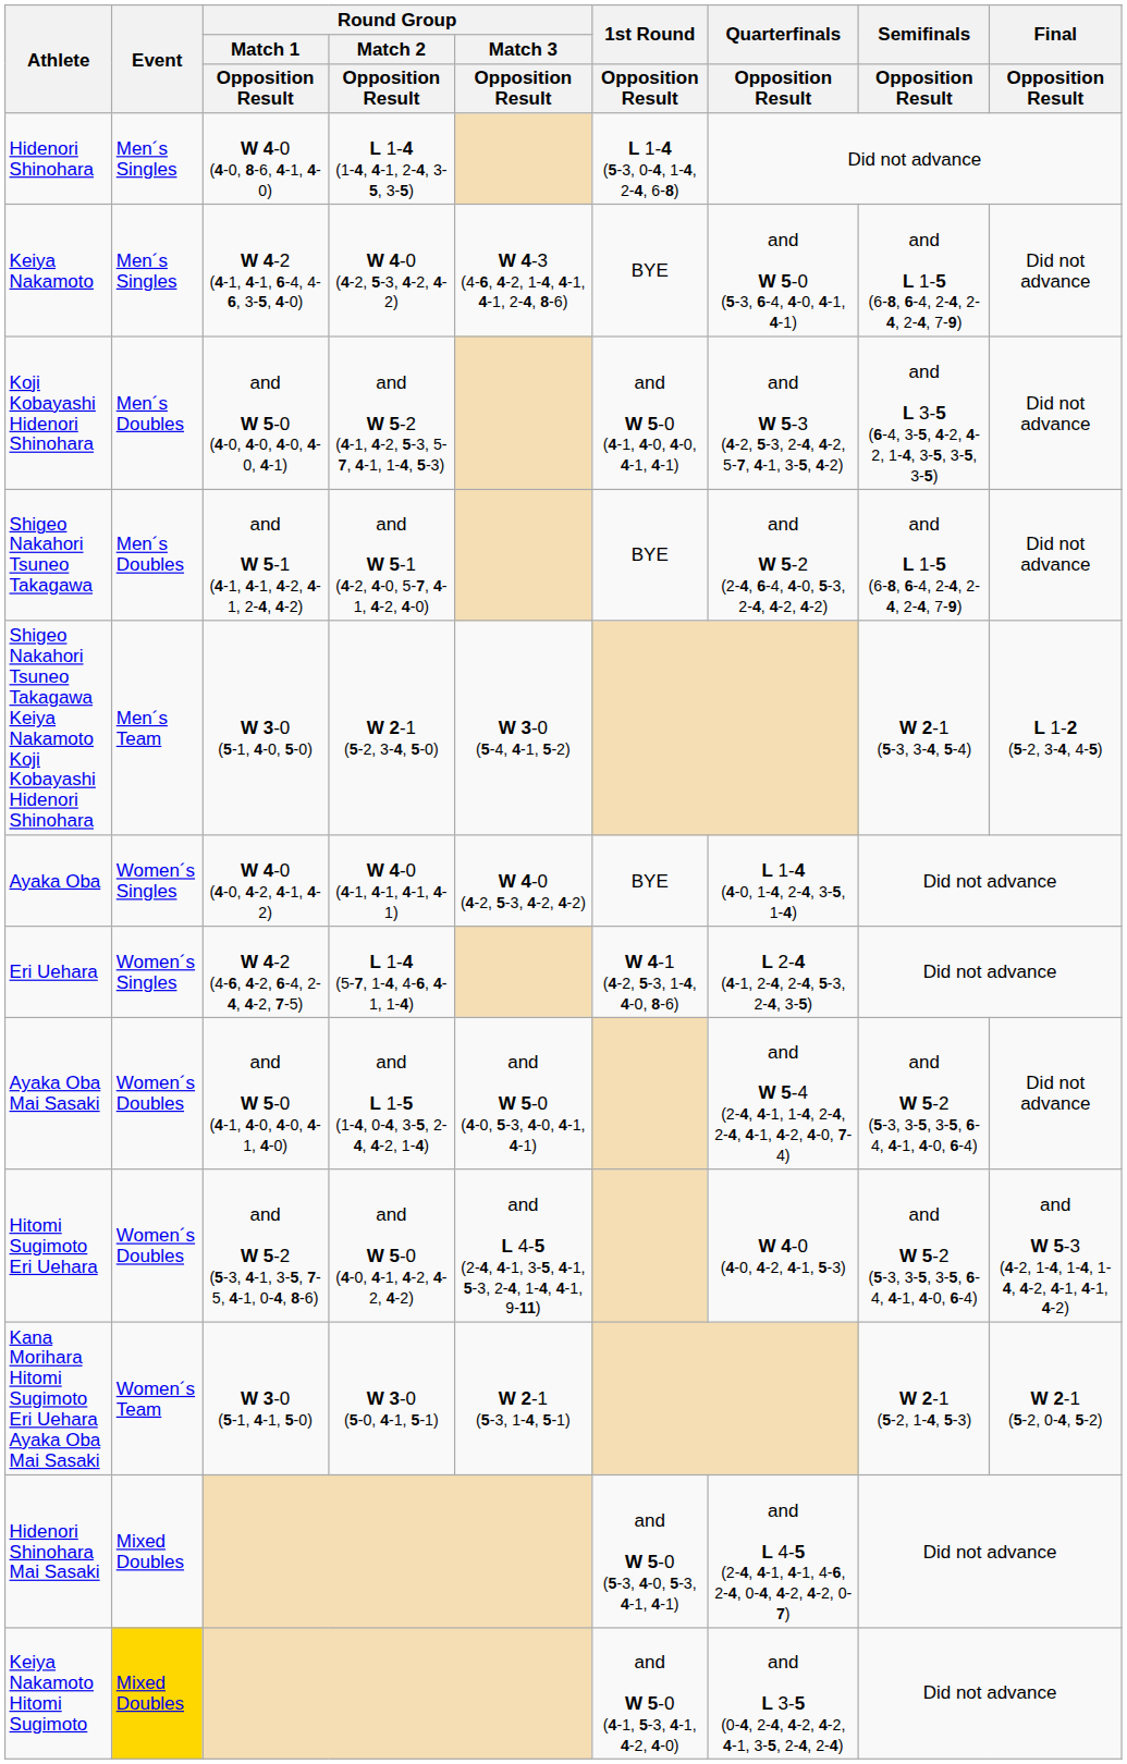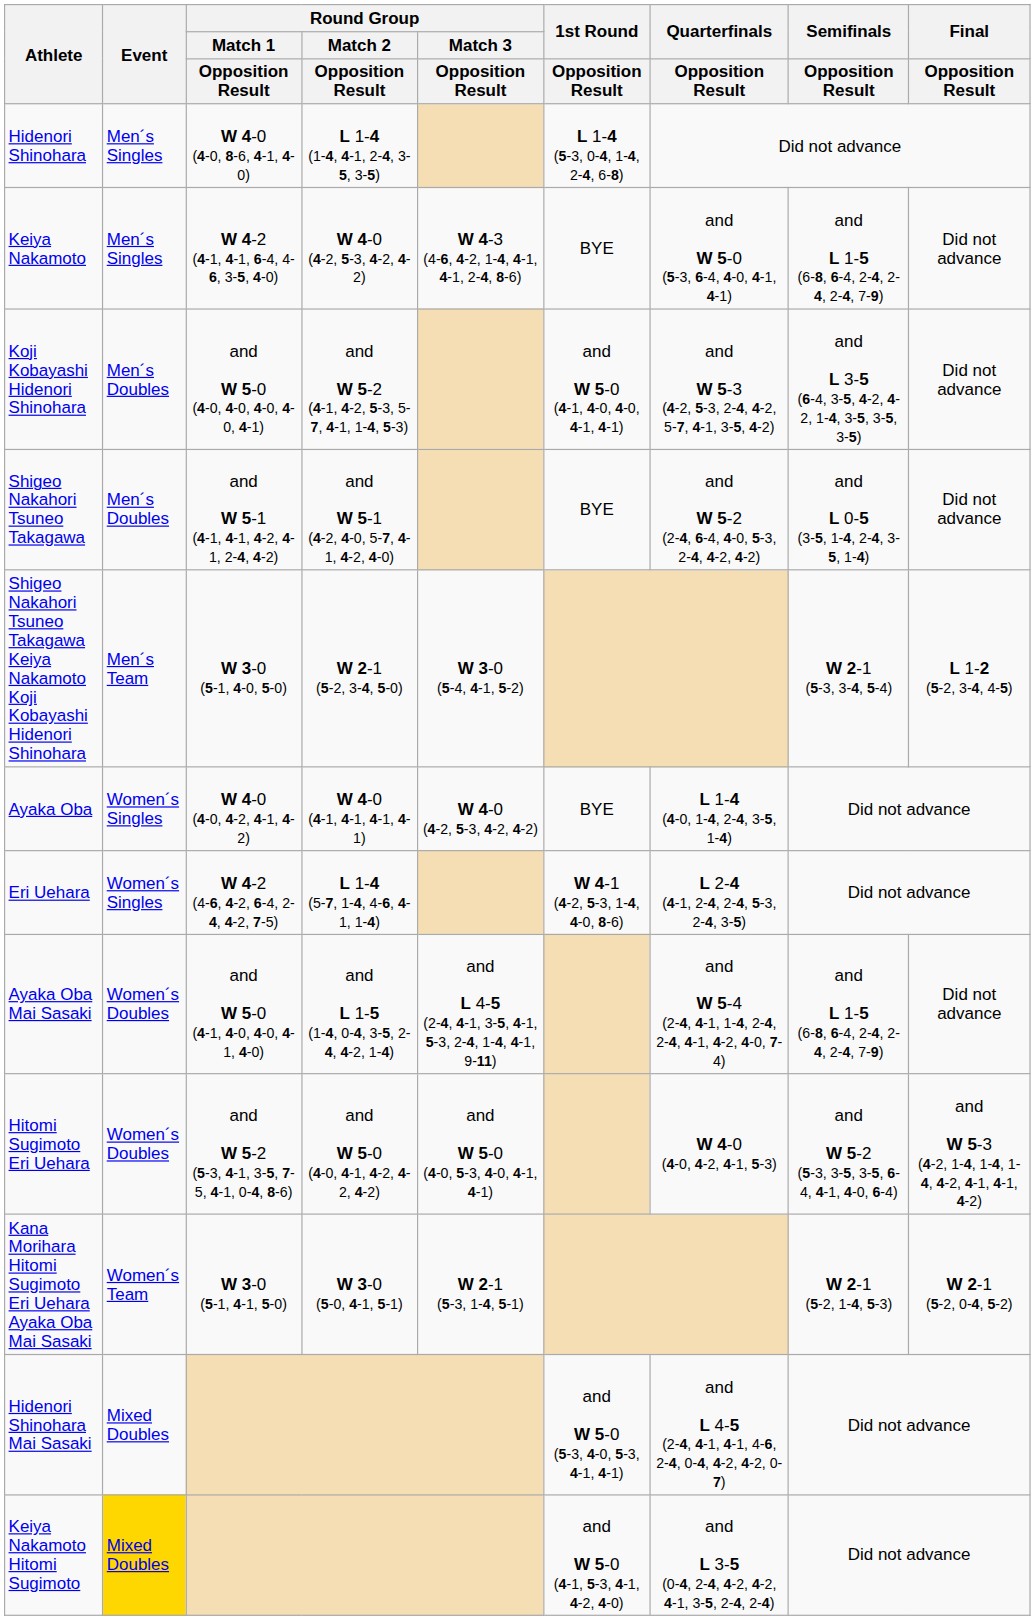Shigeo Nakahori Tsuneo Takagawa | Semifinals / Opposition Result: and L 1-5 (6-8, 6-4, 2-4, 2-4, 2-4, 7-9) -> and L 0-5 (3-5, 1-4, 2-4, 3-5, 1-4)
Ayaka Oba Mai Sasaki | Round Group / Match 3 / Opposition Result: and W 5-0 (4-0, 5-3, 4-0, 4-1, 4-1) -> and L 4-5 (2-4, 4-1, 3-5, 4-1, 5-3, 2-4, 1-4, 4-1, 9-11)
Ayaka Oba Mai Sasaki | Semifinals / Opposition Result: and W 5-2 (5-3, 3-5, 3-5, 6-4, 4-1, 4-0, 6-4) -> and L 1-5 (6-8, 6-4, 2-4, 2-4, 2-4, 7-9)
Hitomi Sugimoto Eri Uehara | Round Group / Match 3 / Opposition Result: and L 4-5 (2-4, 4-1, 3-5, 4-1, 5-3, 2-4, 1-4, 4-1, 9-11) -> and W 5-0 (4-0, 5-3, 4-0, 4-1, 4-1)
